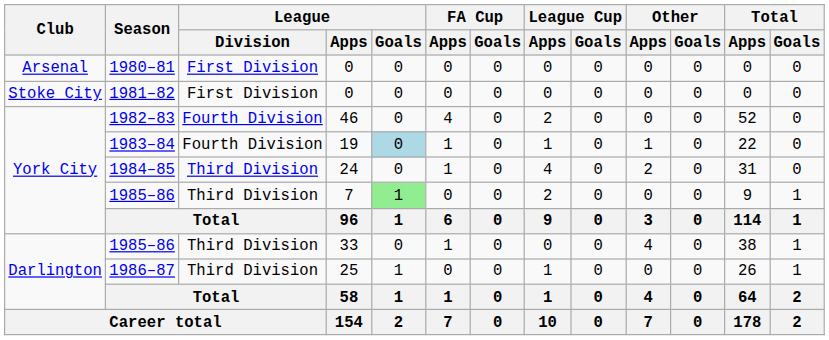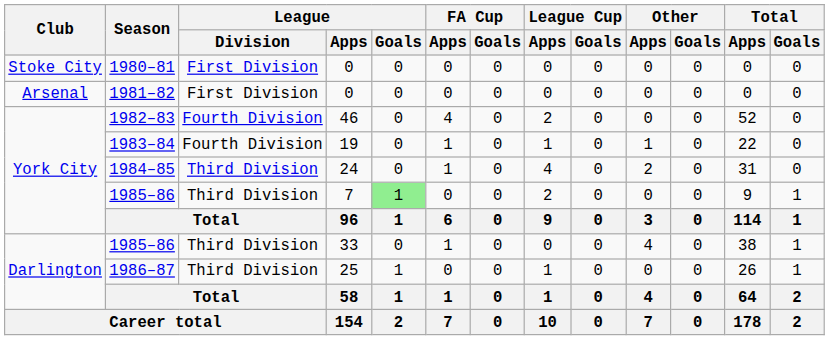1980–81 | Club: Arsenal -> Stoke City
1981–82 | Club: Stoke City -> Arsenal
1983–84 | League / Goals: lightblue background -> no background
